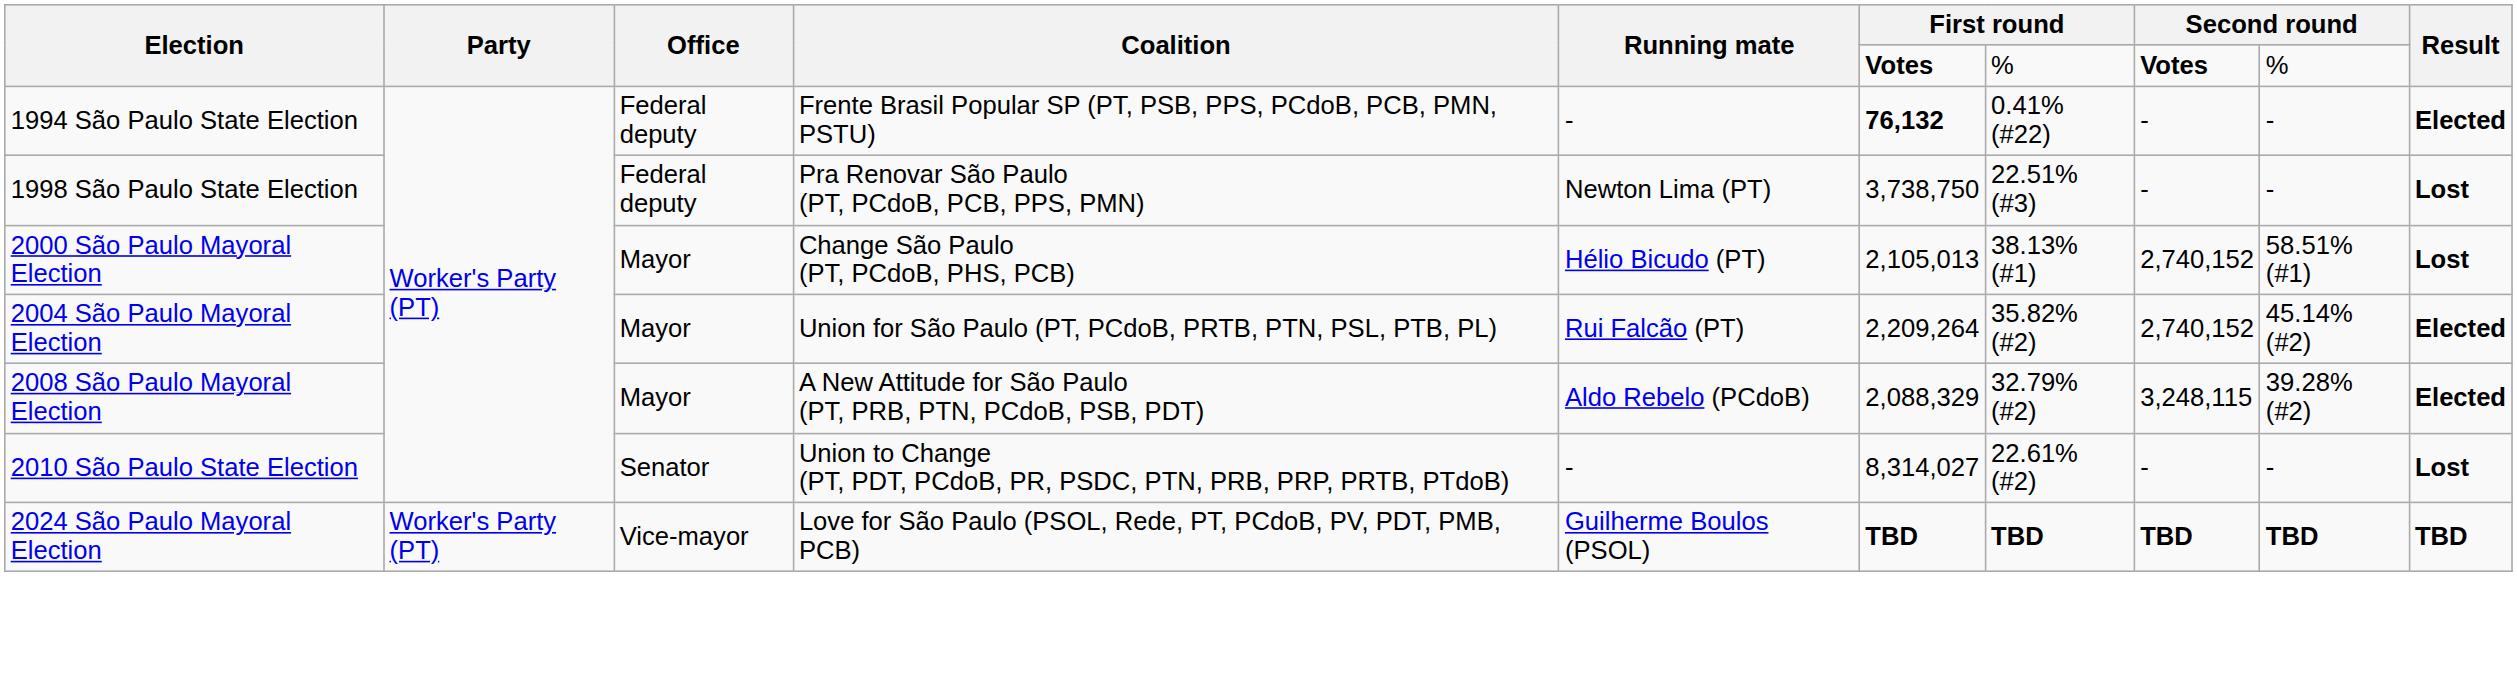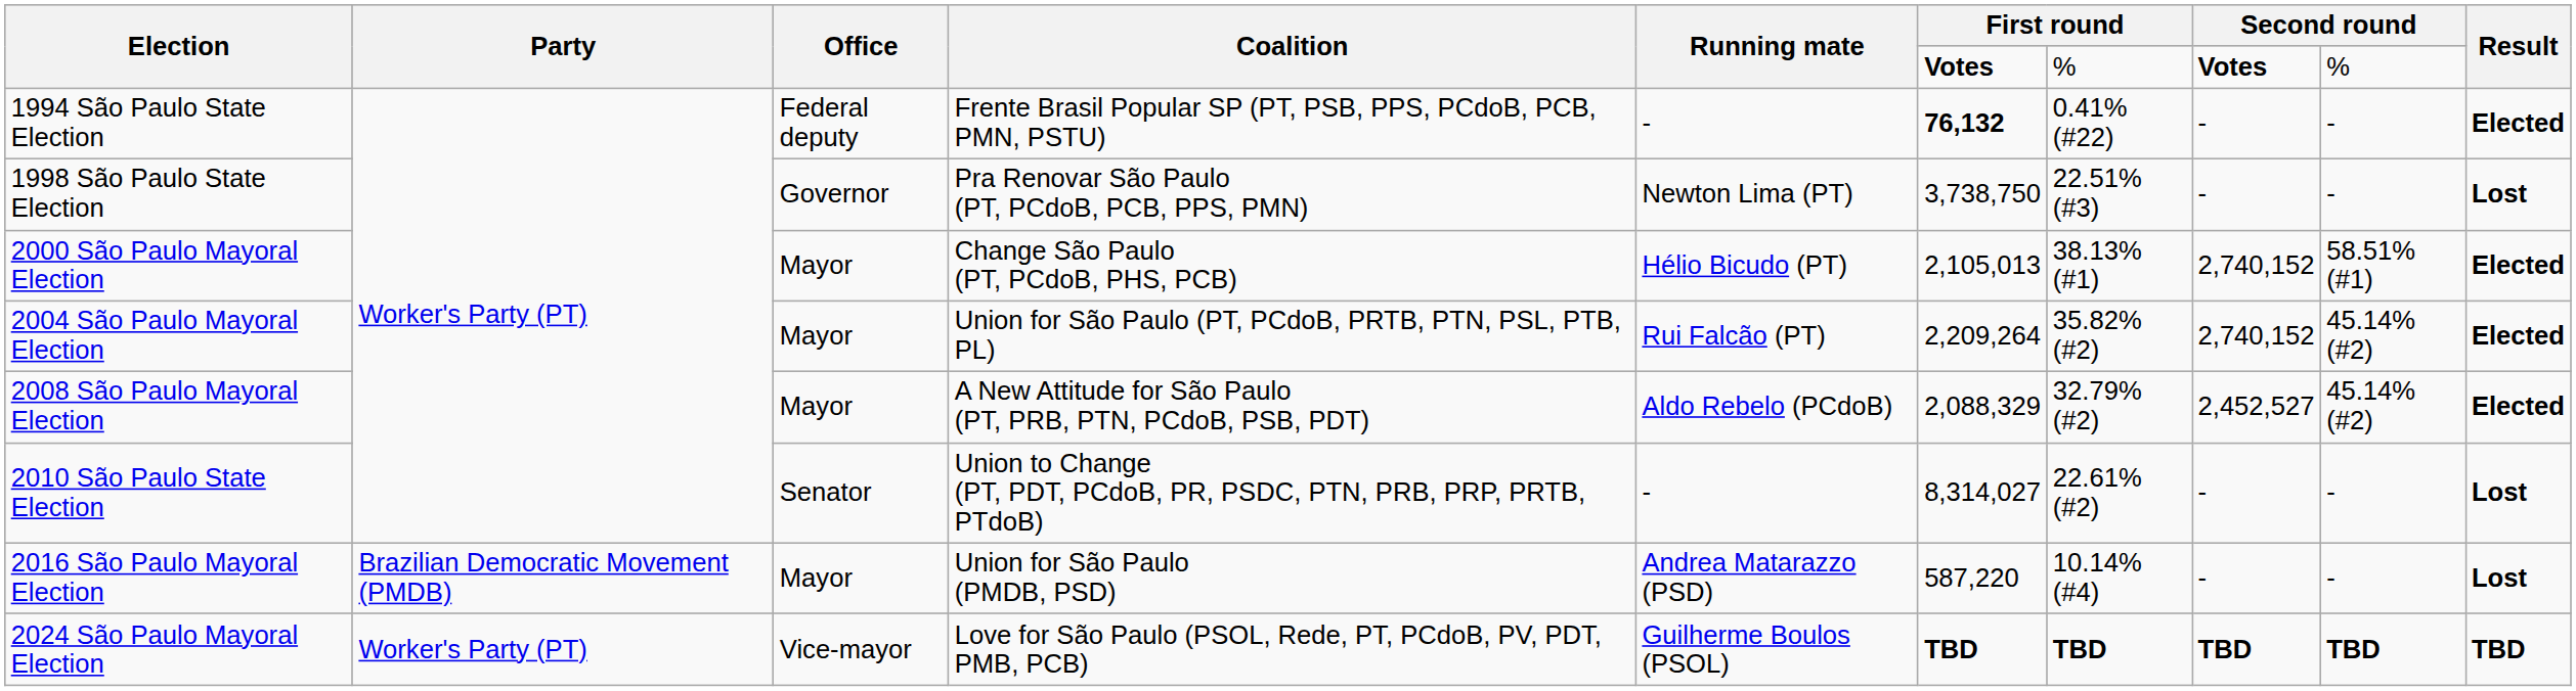1998 São Paulo State Election | Office: Federal deputy -> Governor
2000 São Paulo Mayoral Election | Result: Lost -> Elected
2008 São Paulo Mayoral Election | column 8: 3,248,115 -> 2,452,527
2008 São Paulo Mayoral Election | column 9: 39.28% (#2) -> 45.14% (#2)
+ row: 2016 São Paulo Mayoral Election | Brazilian Democratic Movement (PMDB) | Mayor | Union for São Paulo (PMDB, PSD) | Andrea Matarazzo (PSD) | 587,220 | 10.14% (#4) | - | - | Lost
